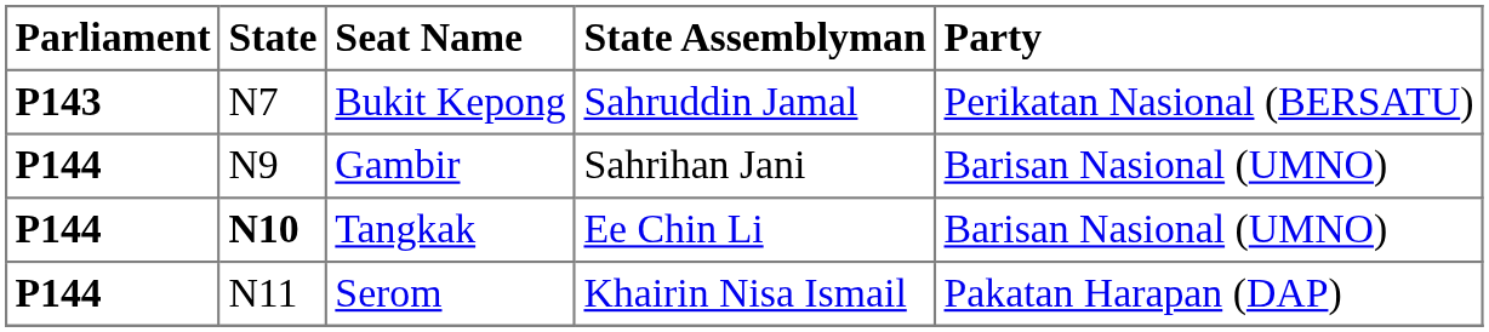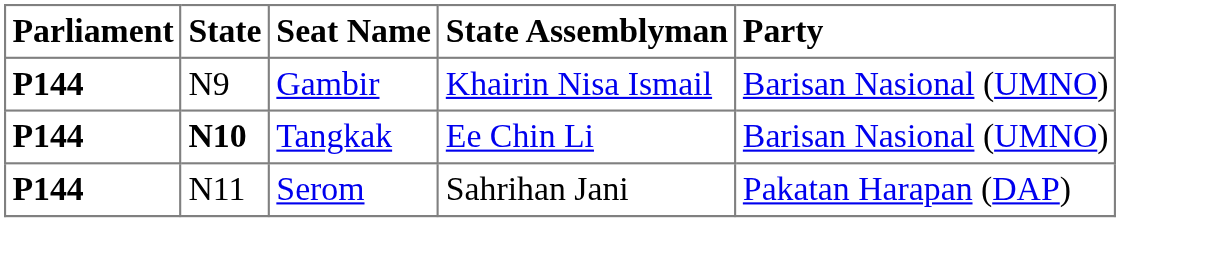- row: P143 | N7 | Bukit Kepong | Sahruddin Jamal | Perikatan Nasional (BERSATU)
Gambir | State Assemblyman: Sahrihan Jani -> Khairin Nisa Ismail
Serom | State Assemblyman: Khairin Nisa Ismail -> Sahrihan Jani
